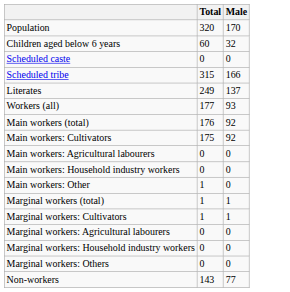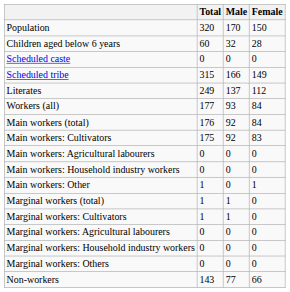+ column: Female | 150 | 28 | 0 | 149 | 112 | 84 | 84 | 83 | 0 | 0 | 1 | 0 | 0 | 0 | 0 | 0 | 66
